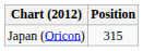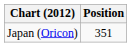Japan (Oricon) | Position: 315 -> 351
